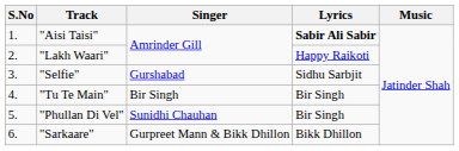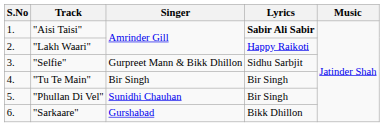"Selfie" | Singer: Gurshabad -> Gurpreet Mann & Bikk Dhillon
"Sarkaare" | Singer: Gurpreet Mann & Bikk Dhillon -> Gurshabad
